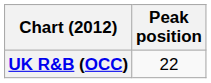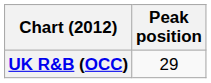UK R&B (OCC) | Peak position: 22 -> 29
